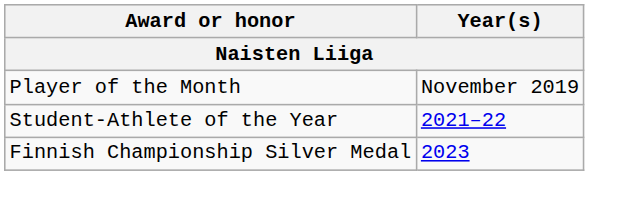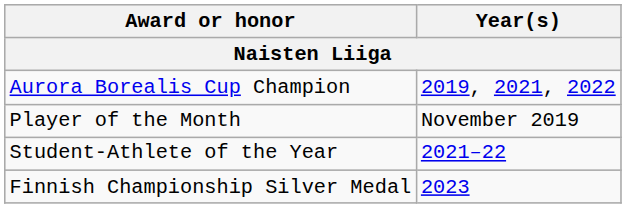+ row: Aurora Borealis Cup Champion | 2019, 2021, 2022
